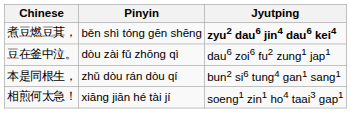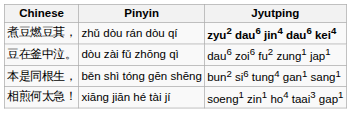煮豆燃豆萁， | Pinyin: běn shì tóng gēn shēng -> zhǔ dòu rán dòu qí
本是同根生， | Pinyin: zhǔ dòu rán dòu qí -> běn shì tóng gēn shēng
